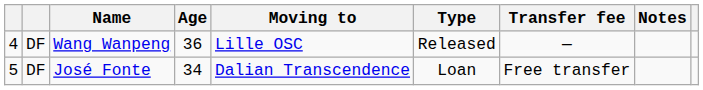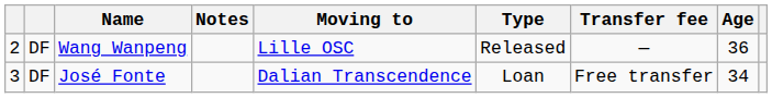columns swapped: Age <-> Notes
Wang Wanpeng | column 1: 4 -> 2
José Fonte | column 1: 5 -> 3
